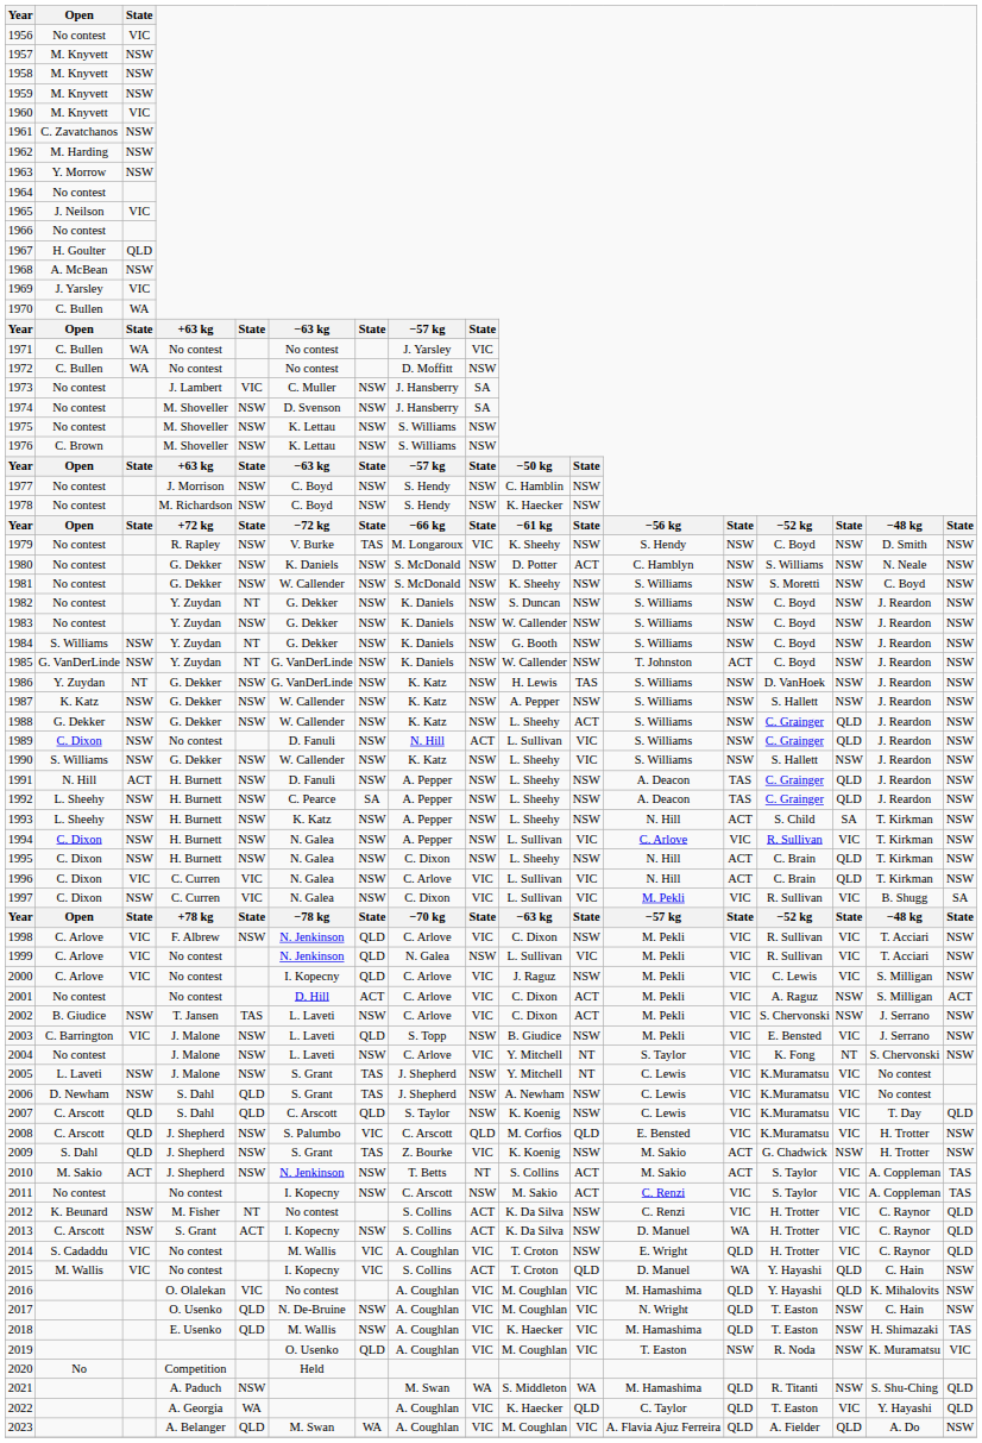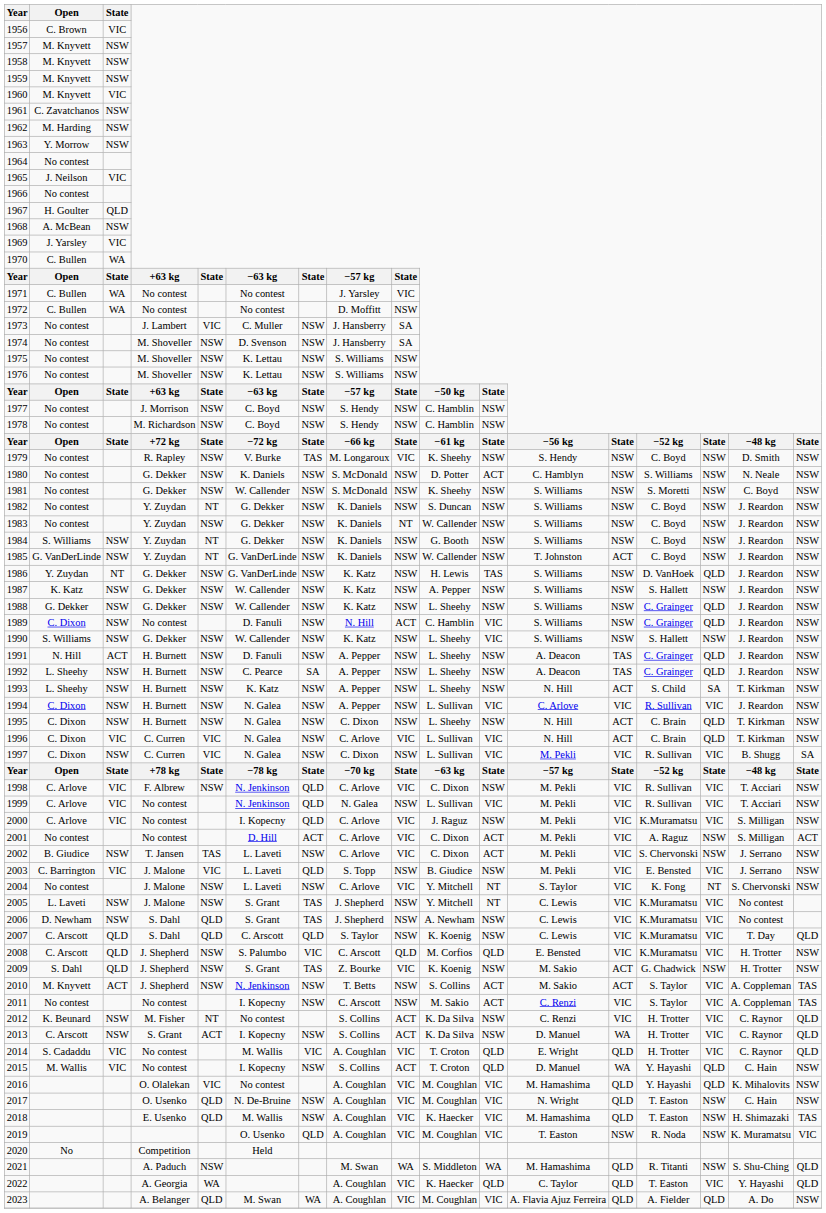1956 | Open: No contest -> C. Brown
1976 | Open: C. Brown -> No contest
1978 | column 10: K. Haecker -> C. Hamblin
1983 | column 9: NSW -> NT
1986 | column 15: NSW -> QLD
1988 | column 11: ACT -> NSW
1989 | column 10: L. Sullivan -> C. Hamblin
1994 | column 16: T. Kirkman -> J. Reardon
1997 | column 9: VIC -> NSW
2000 | column 14: C. Lewis -> K.Muramatsu
2003 | column 5: NSW -> VIC
2010 | Open: M. Sakio -> M. Knyvett
2010 | column 9: NT -> NSW
2014 | column 11: NSW -> QLD
2015 | column 7: VIC -> NSW
